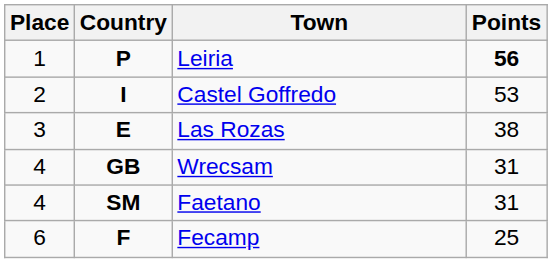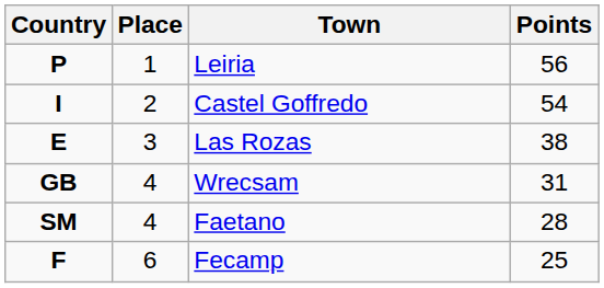columns swapped: Place <-> Country
Leiria | Points: bold -> normal
Castel Goffredo | Points: 53 -> 54
Faetano | Points: 31 -> 28
